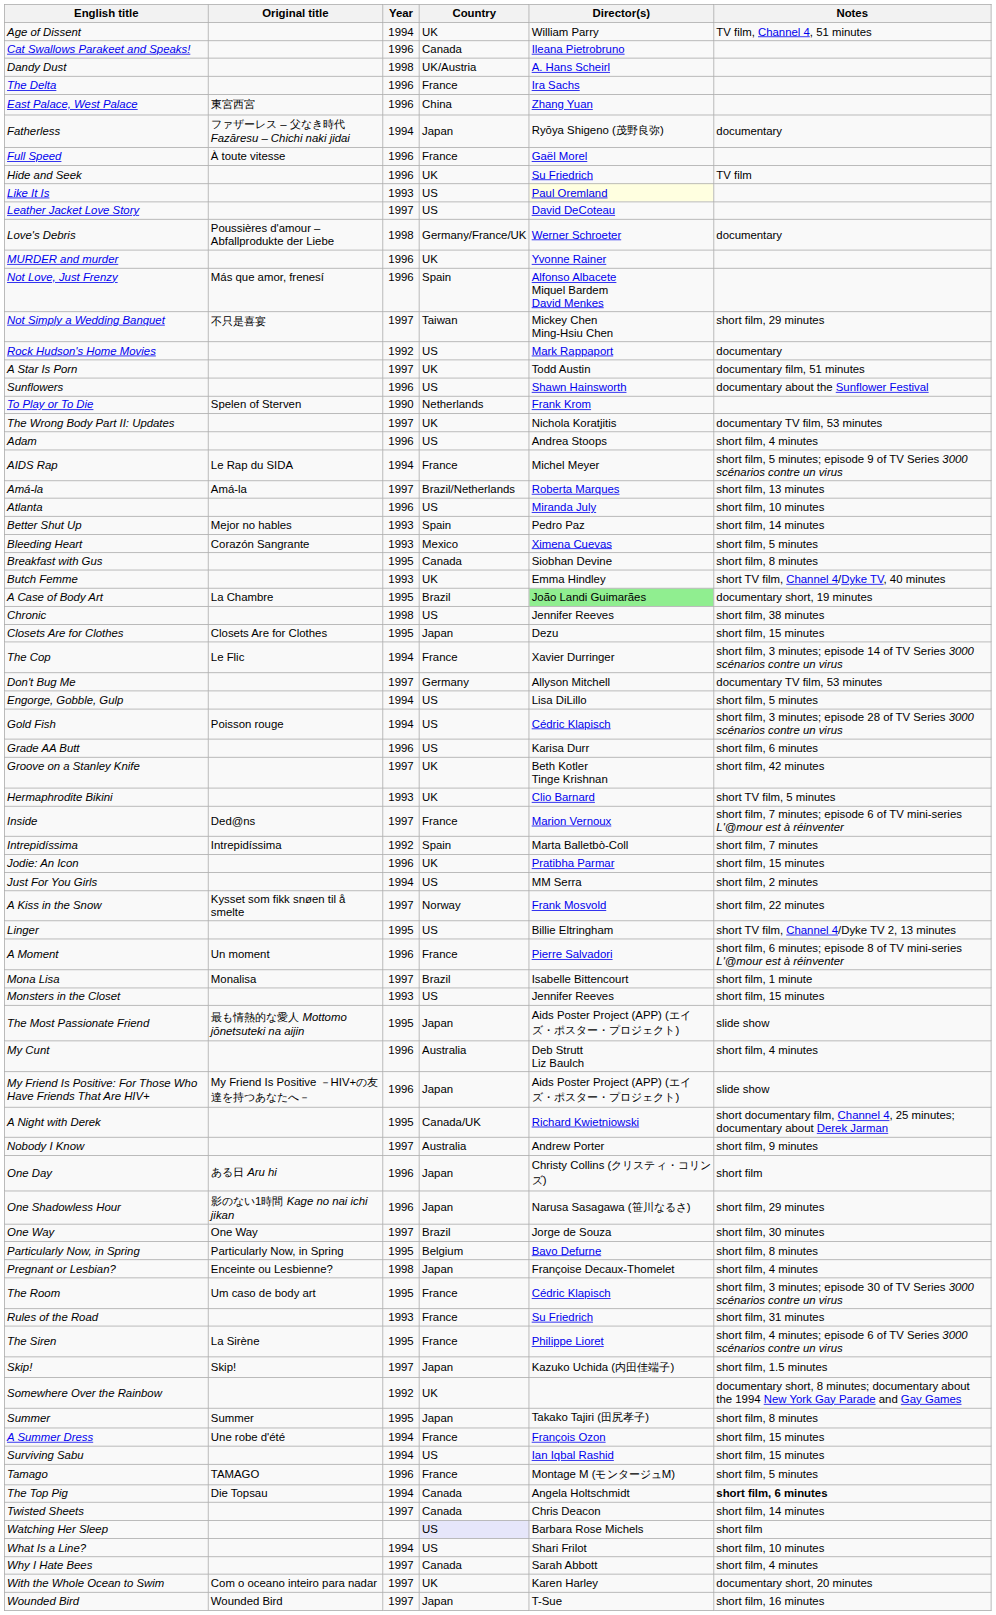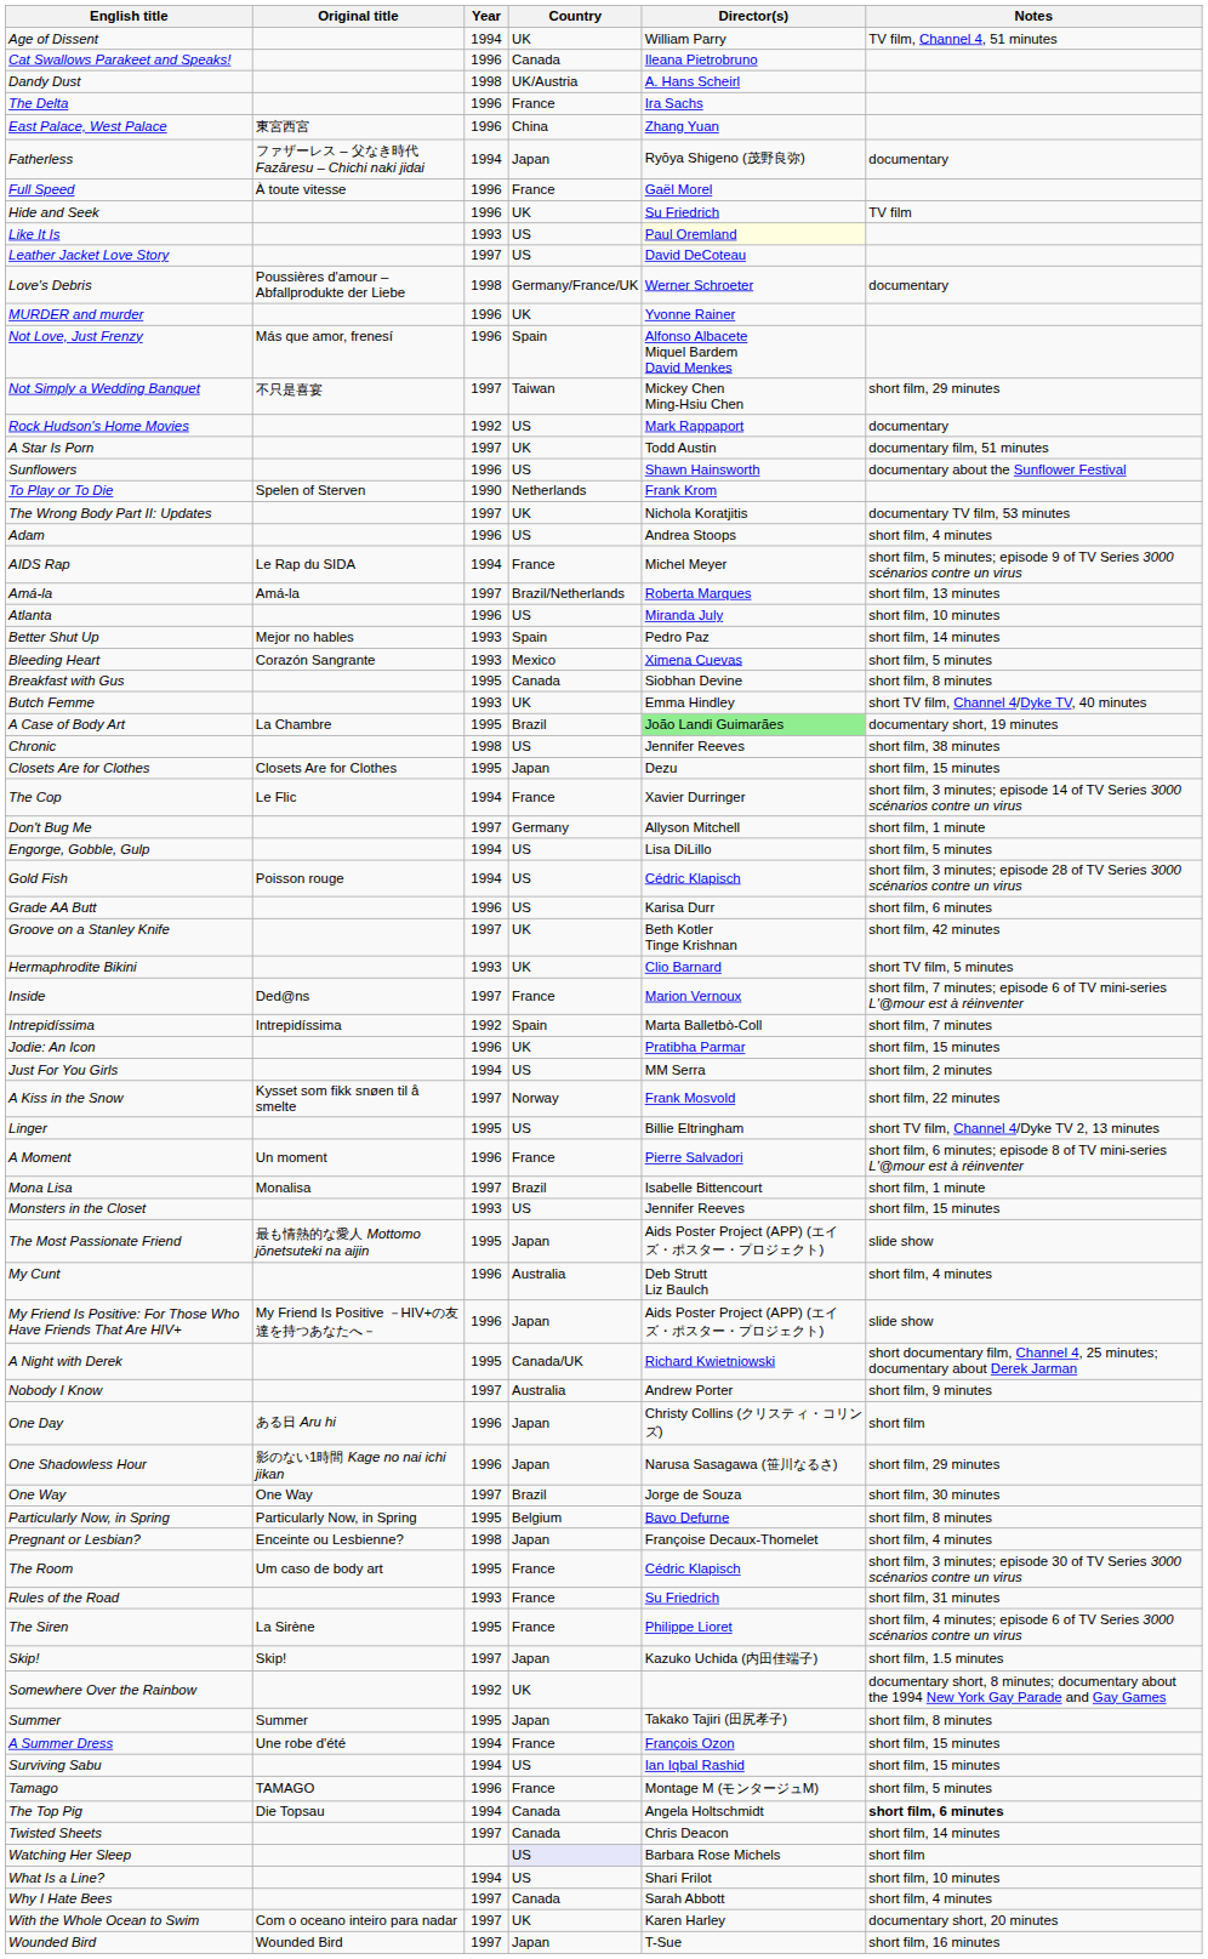Don't Bug Me | Notes: documentary TV film, 53 minutes -> short film, 1 minute
